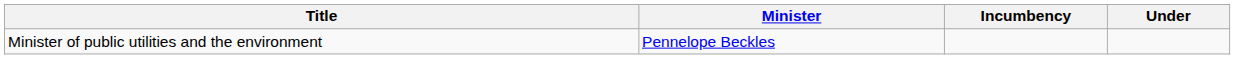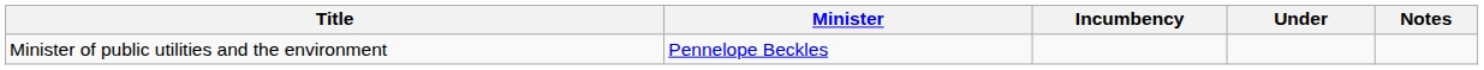+ column: Notes
